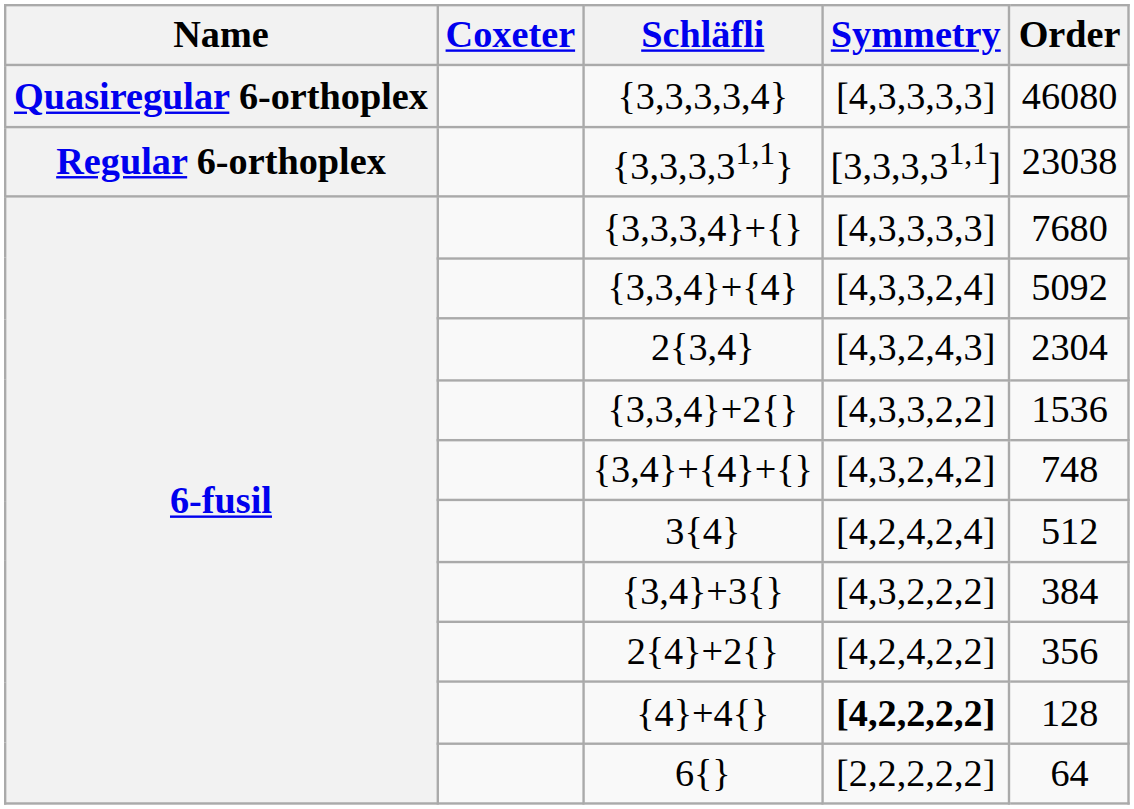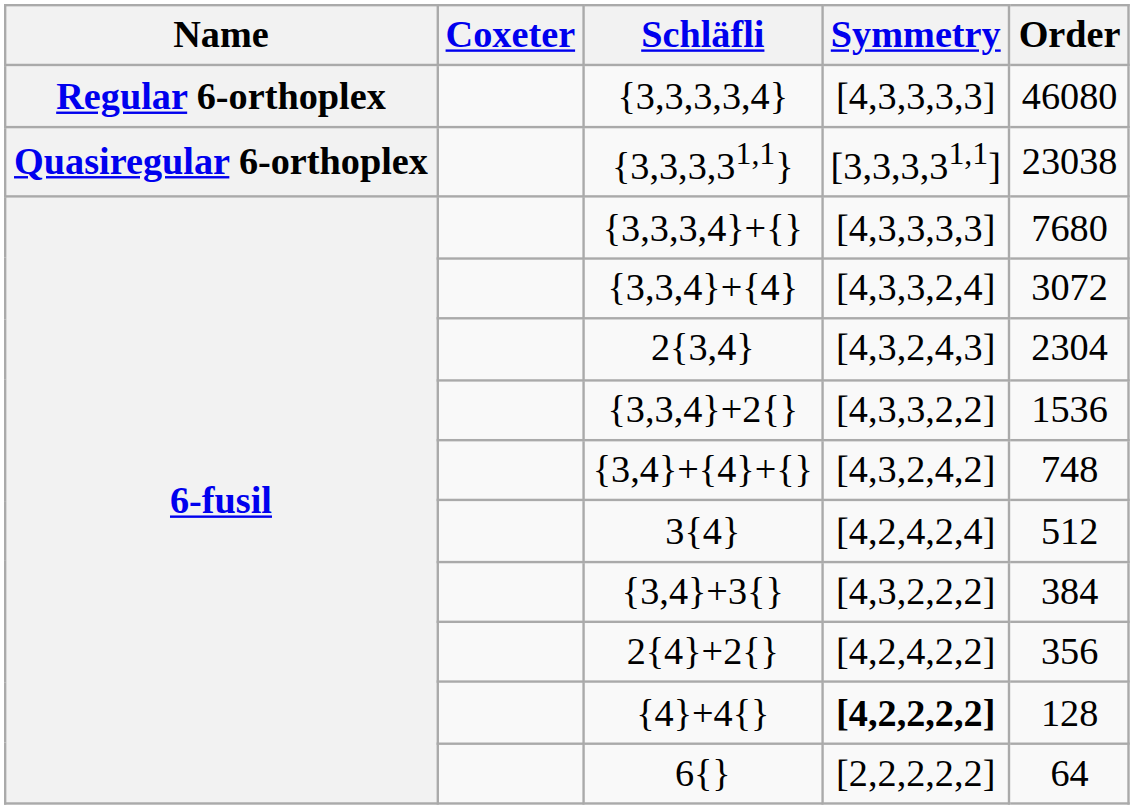{3,3,3,3,4} | Name: Quasiregular 6-orthoplex -> Regular 6-orthoplex
{3,3,3,31,1} | Name: Regular 6-orthoplex -> Quasiregular 6-orthoplex
{3,3,4}+{4} | Order: 5092 -> 3072
